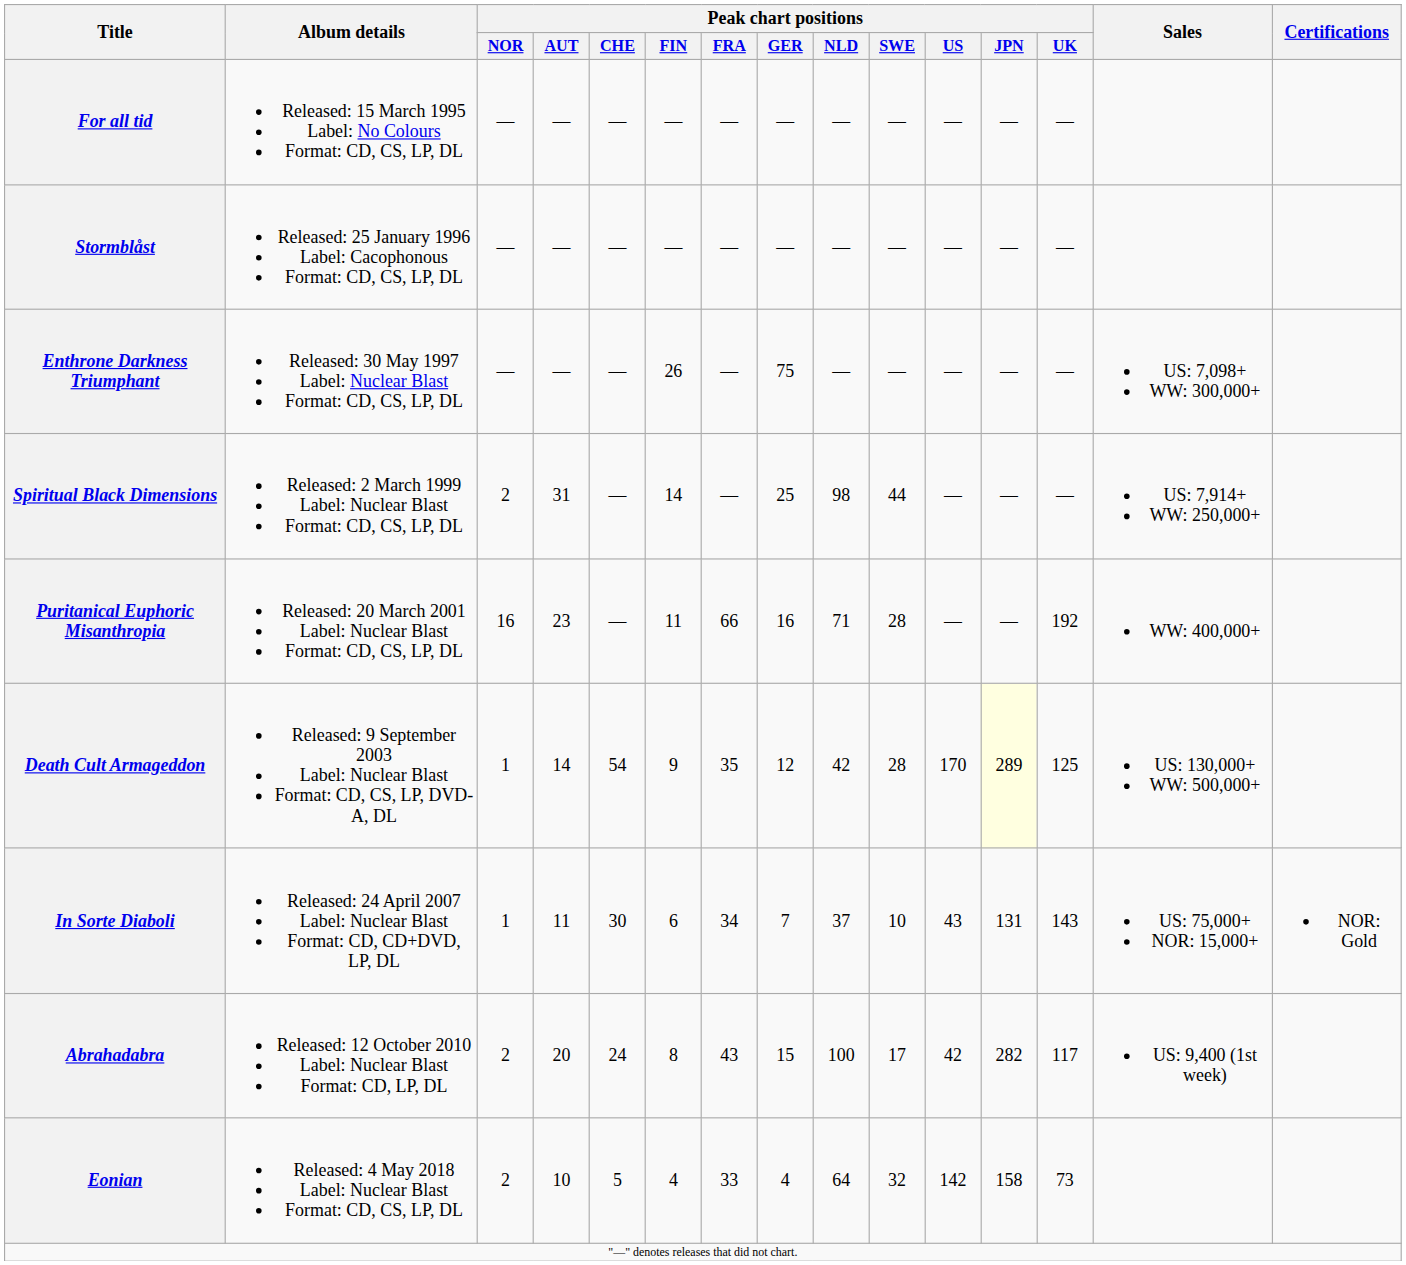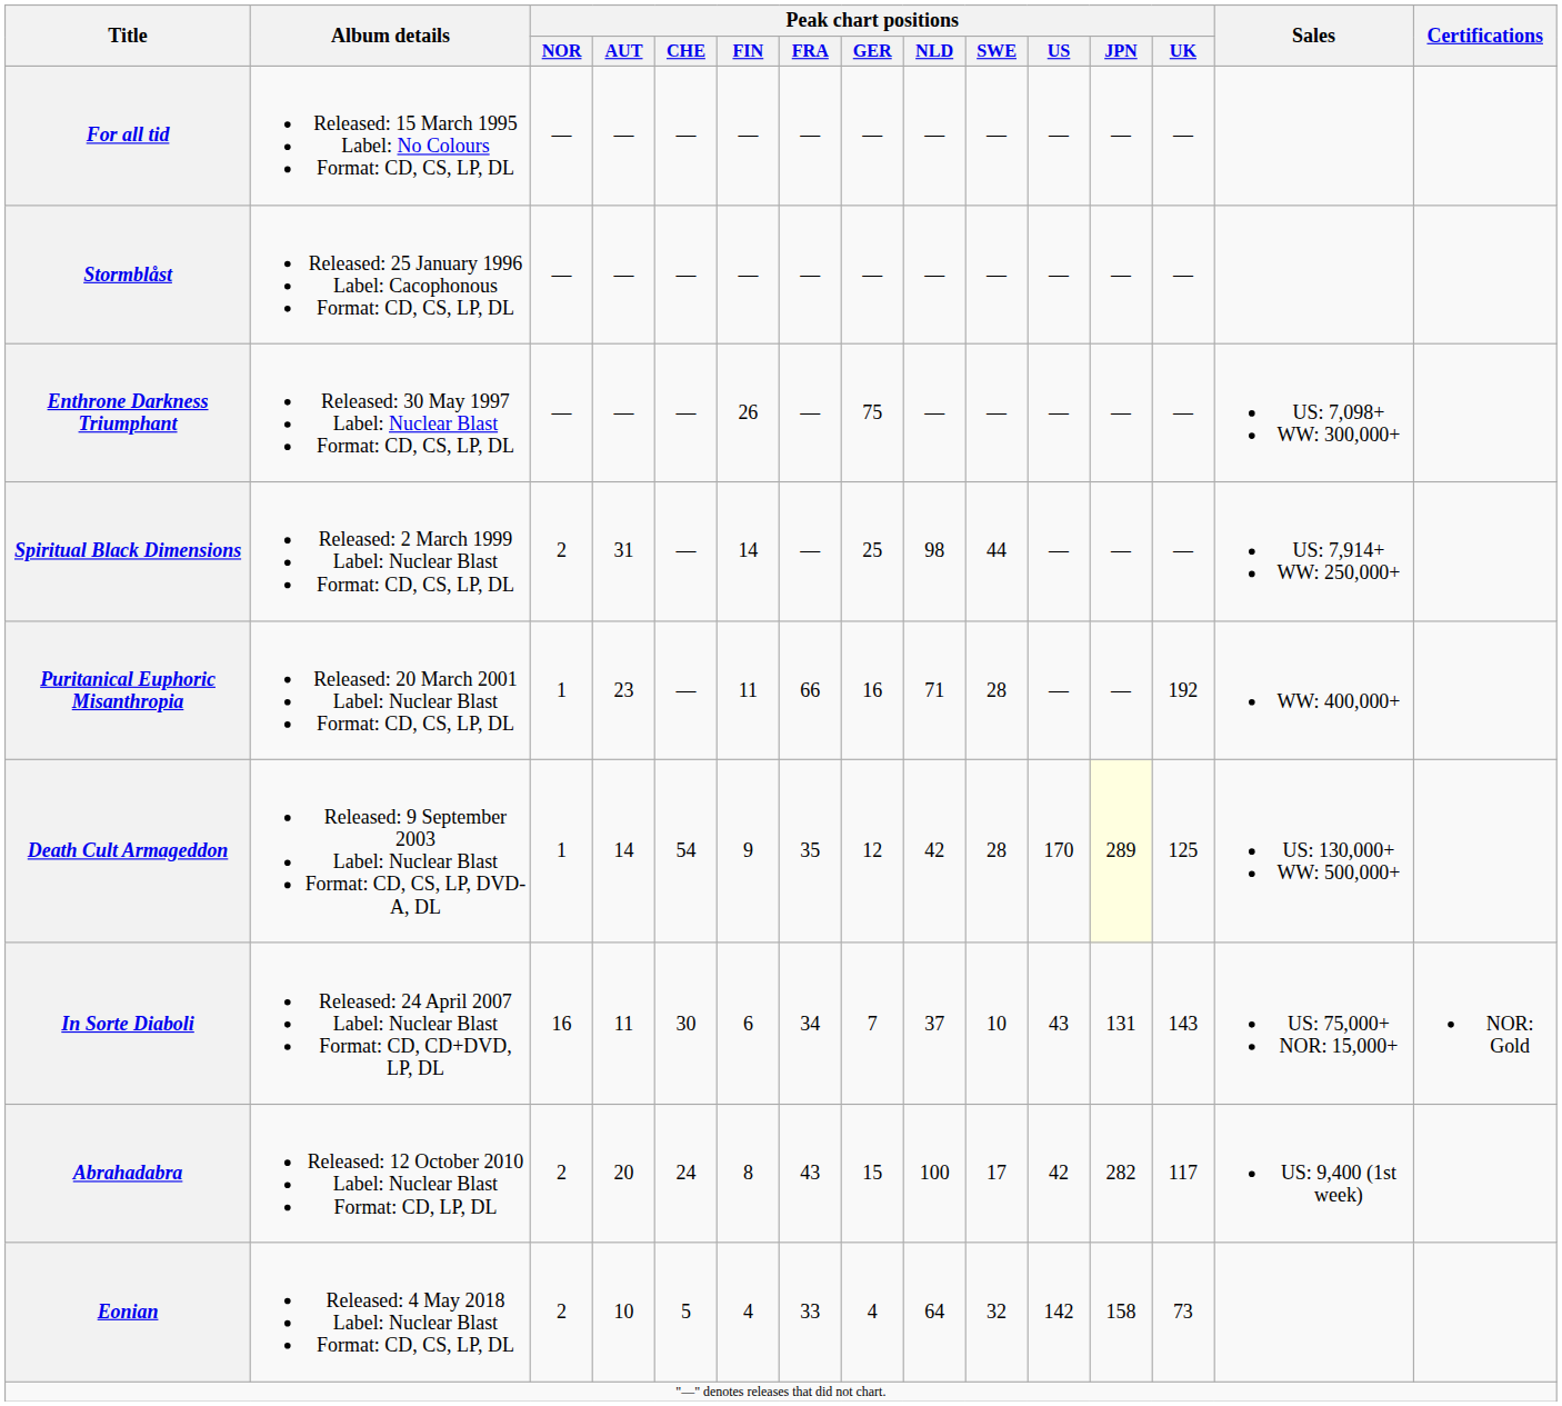Puritanical Euphoric Misanthropia | Peak chart positions / NOR: 16 -> 1
In Sorte Diaboli | Peak chart positions / NOR: 1 -> 16
